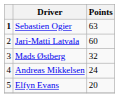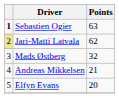Jari-Matti Latvala | column 1: no background -> khaki background
Jari-Matti Latvala | Points: 60 -> 62
Andreas Mikkelsen | Points: 24 -> 21
